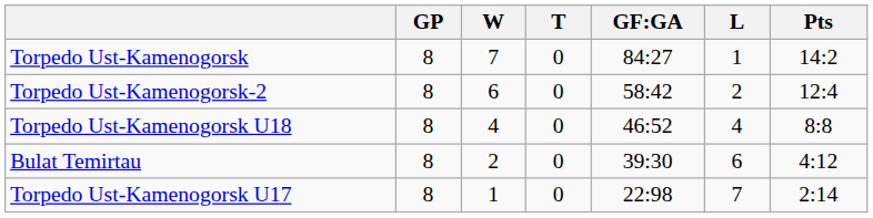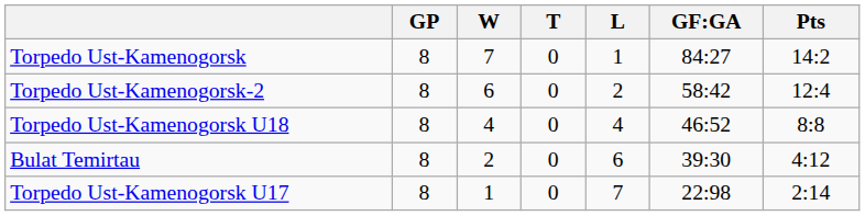columns swapped: L <-> GF:GA
